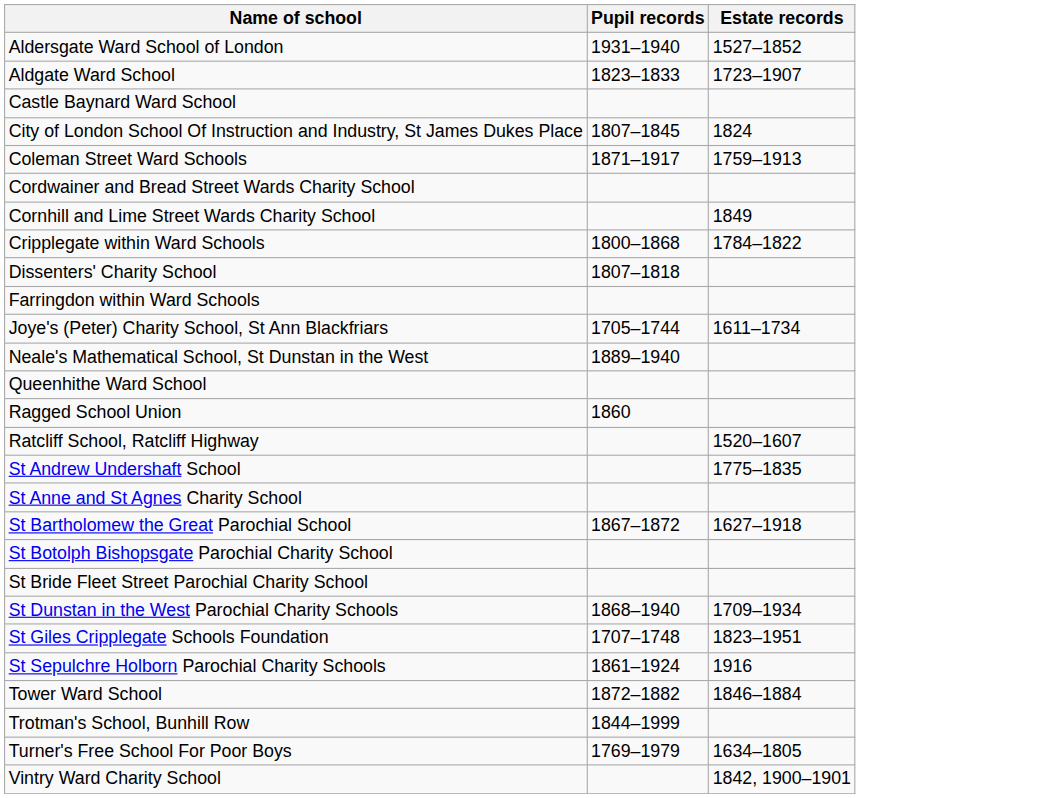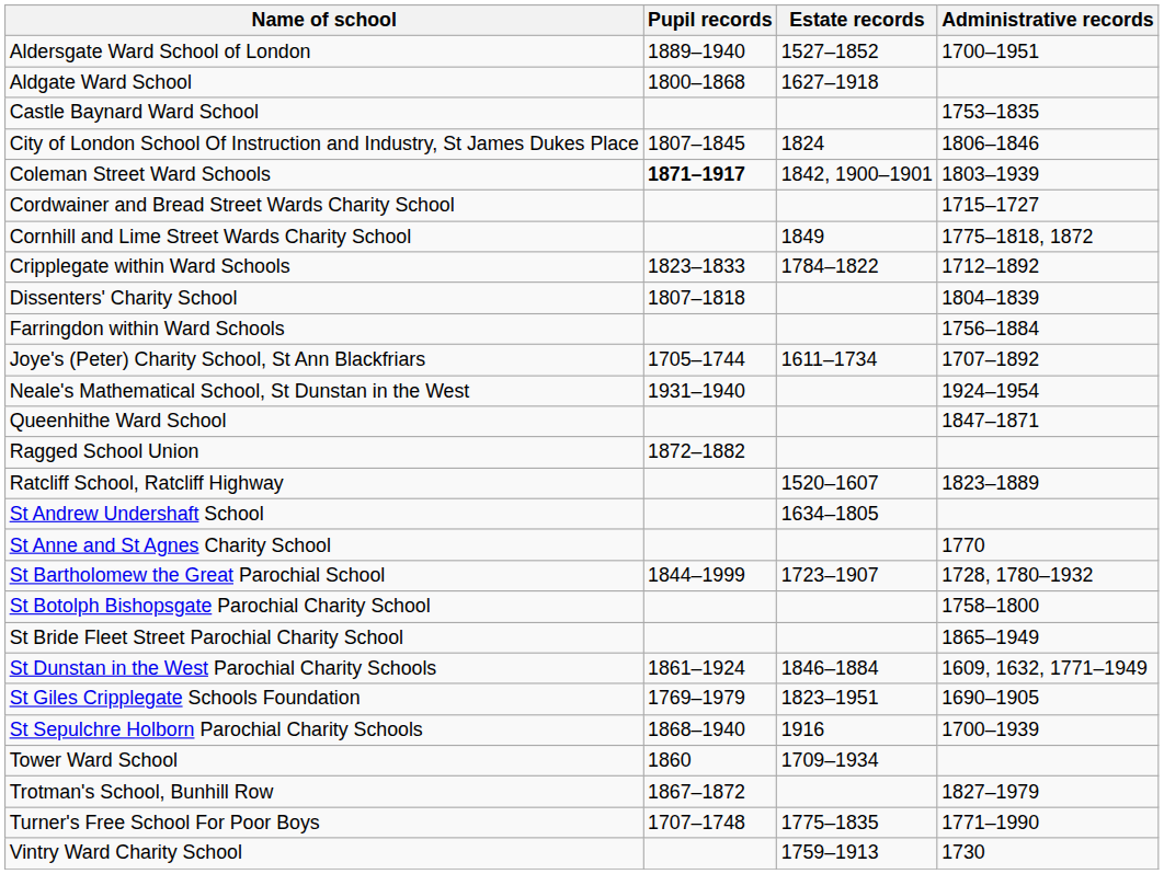+ column: Administrative records | 1700–1951 | 1753–1835 | 1806–1846 | 1803–1939 | 1715–1727 | 1775–1818, 1872 | 1712–1892 | 1804–1839 | 1756–1884 | 1707–1892 | 1924–1954 | 1847–1871 | 1823–1889 | 1770 | 1728, 1780–1932 | 1758–1800 | 1865–1949 | 1609, 1632, 1771–1949 | 1690–1905 | 1700–1939 | 1827–1979 | 1771–1990 | 1730
Aldersgate Ward School of London | Pupil records: 1931–1940 -> 1889–1940
Aldgate Ward School | Pupil records: 1823–1833 -> 1800–1868
Aldgate Ward School | Estate records: 1723–1907 -> 1627–1918
Coleman Street Ward Schools | Pupil records: normal -> bold
Coleman Street Ward Schools | Estate records: 1759–1913 -> 1842, 1900–1901
Cripplegate within Ward Schools | Pupil records: 1800–1868 -> 1823–1833
Neale's Mathematical School, St Dunstan in the West | Pupil records: 1889–1940 -> 1931–1940
Ragged School Union | Pupil records: 1860 -> 1872–1882
St Andrew Undershaft School | Estate records: 1775–1835 -> 1634–1805
St Bartholomew the Great Parochial School | Pupil records: 1867–1872 -> 1844–1999
St Bartholomew the Great Parochial School | Estate records: 1627–1918 -> 1723–1907
St Dunstan in the West Parochial Charity Schools | Pupil records: 1868–1940 -> 1861–1924
St Dunstan in the West Parochial Charity Schools | Estate records: 1709–1934 -> 1846–1884
St Giles Cripplegate Schools Foundation | Pupil records: 1707–1748 -> 1769–1979
St Sepulchre Holborn Parochial Charity Schools | Pupil records: 1861–1924 -> 1868–1940
Tower Ward School | Pupil records: 1872–1882 -> 1860
Tower Ward School | Estate records: 1846–1884 -> 1709–1934
Trotman's School, Bunhill Row | Pupil records: 1844–1999 -> 1867–1872
Turner's Free School For Poor Boys | Pupil records: 1769–1979 -> 1707–1748
Turner's Free School For Poor Boys | Estate records: 1634–1805 -> 1775–1835
Vintry Ward Charity School | Estate records: 1842, 1900–1901 -> 1759–1913
